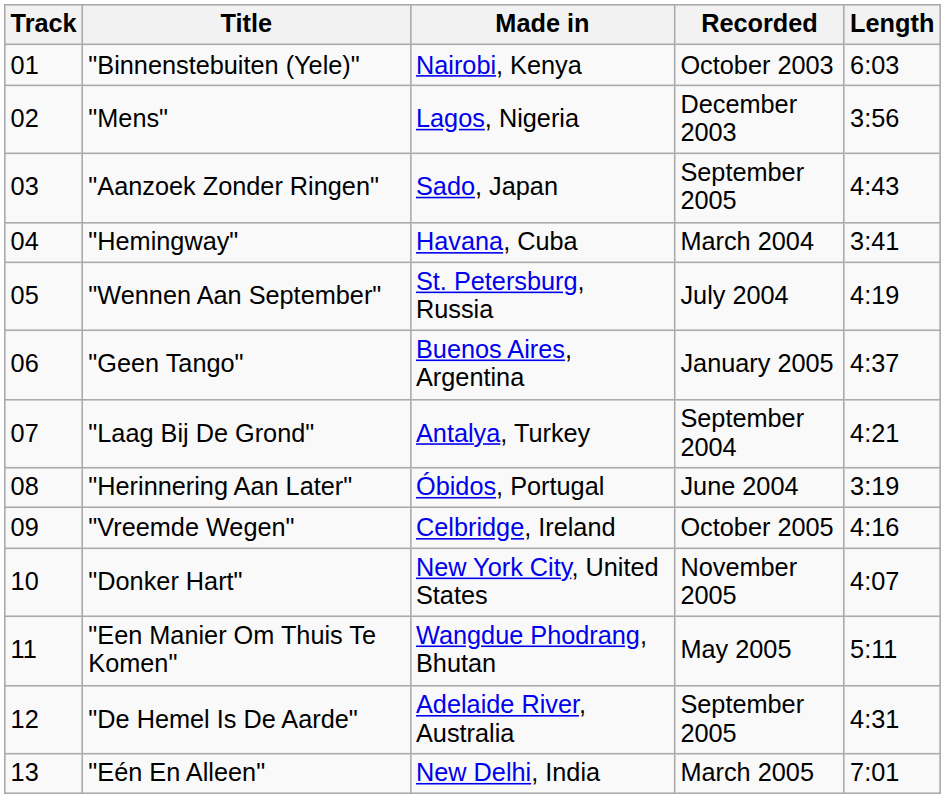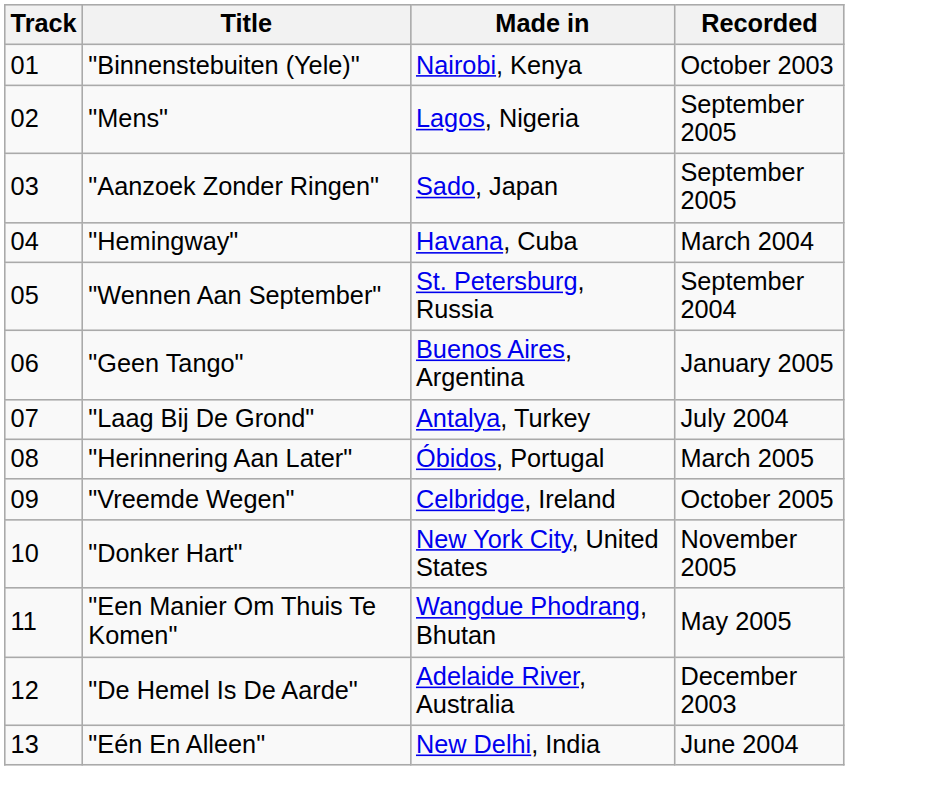- column: Length | 6:03 | 3:56 | 4:43 | 3:41 | 4:19 | 4:37 | 4:21 | 3:19 | 4:16 | 4:07 | 5:11 | 4:31 | 7:01
"Mens" | Recorded: December 2003 -> September 2005
"Wennen Aan September" | Recorded: July 2004 -> September 2004
"Laag Bij De Grond" | Recorded: September 2004 -> July 2004
"Herinnering Aan Later" | Recorded: June 2004 -> March 2005
"De Hemel Is De Aarde" | Recorded: September 2005 -> December 2003
"Eén En Alleen" | Recorded: March 2005 -> June 2004
